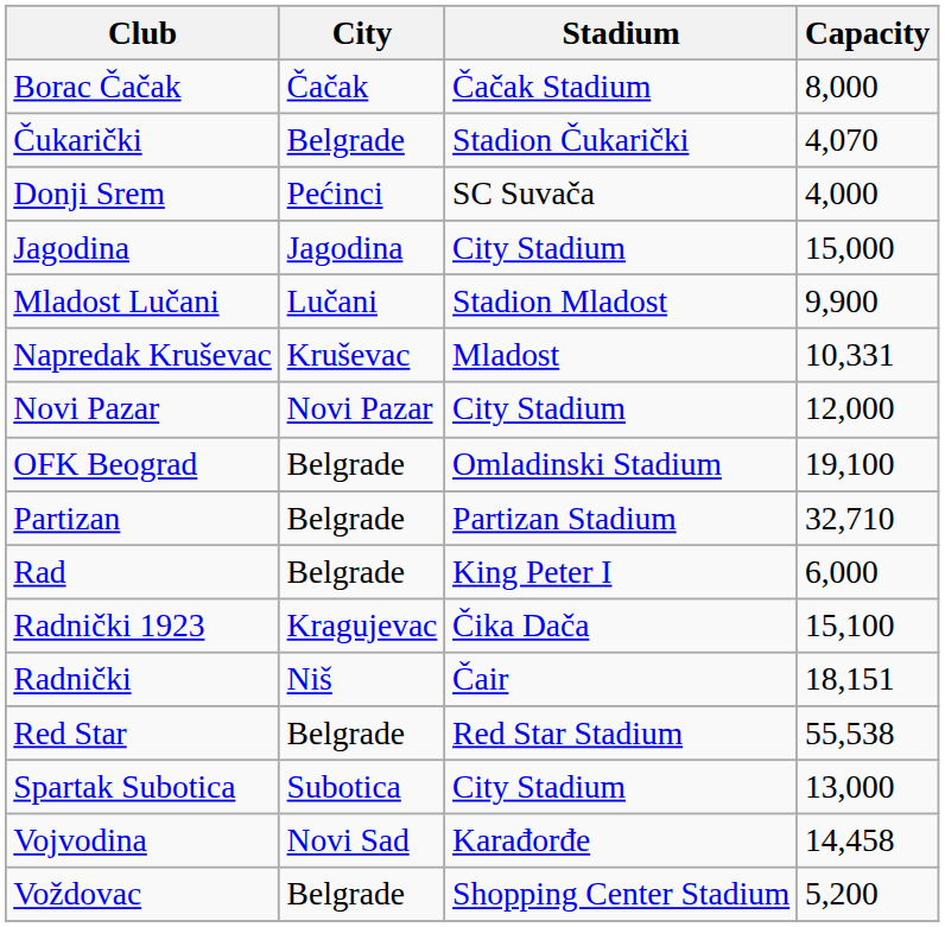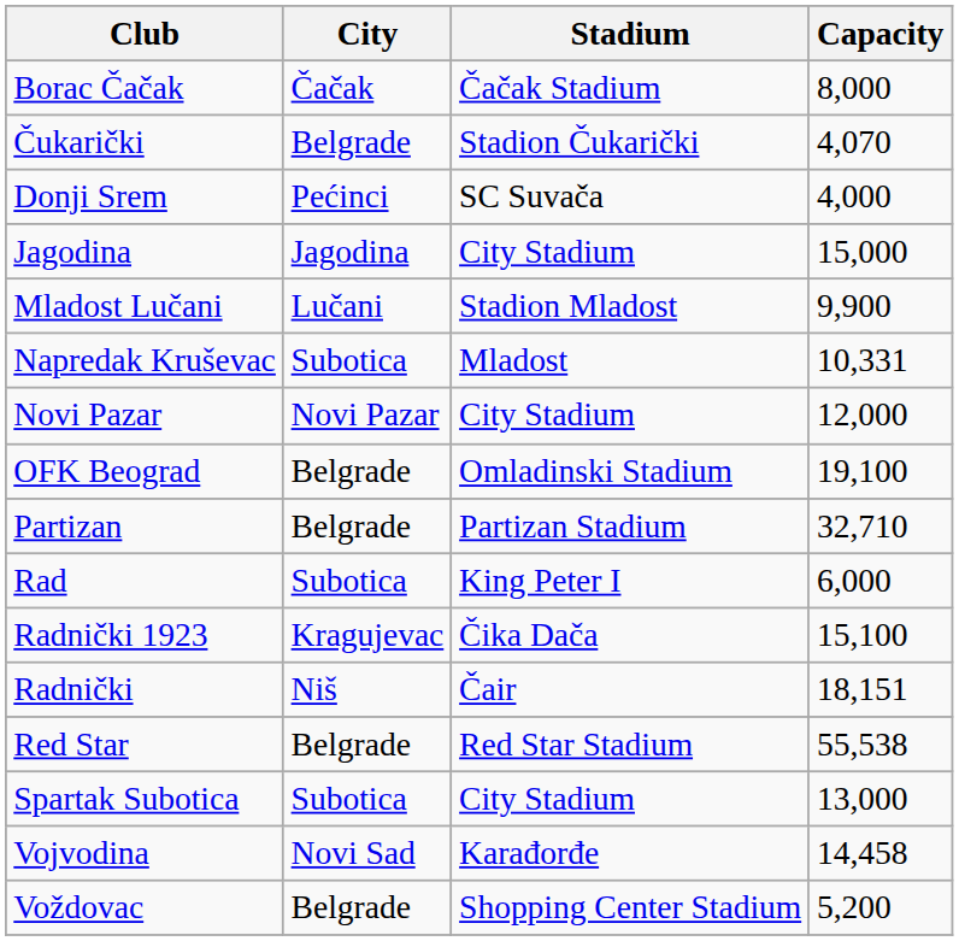Napredak Kruševac | City: Kruševac -> Subotica
Rad | City: Belgrade -> Subotica
